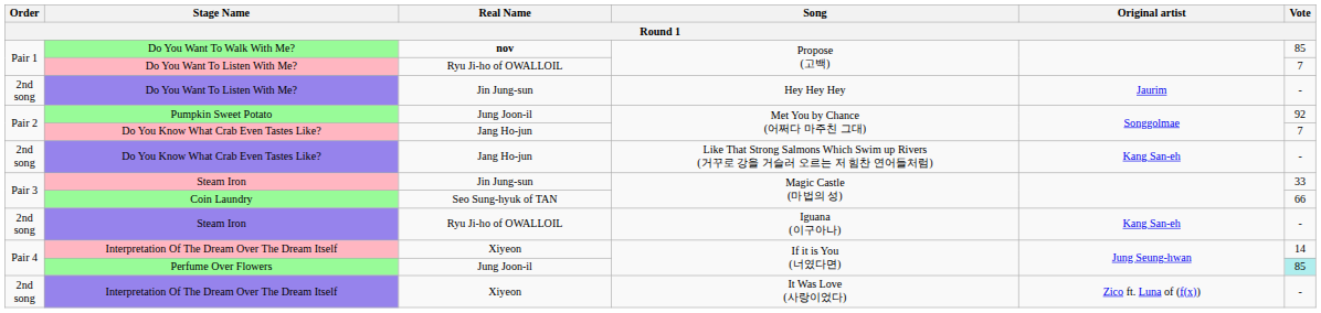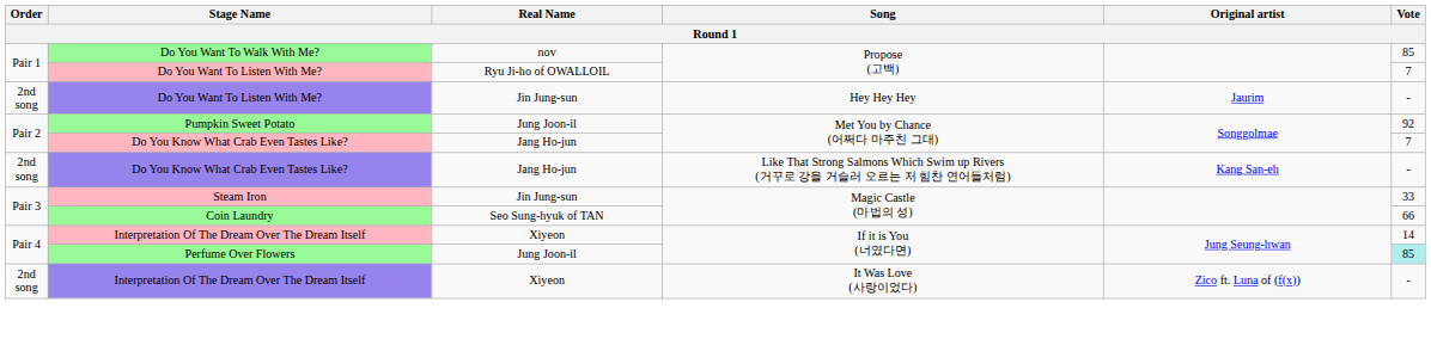Do You Want To Walk With Me? | Real Name: bold -> normal
- row: 2nd song | Steam Iron | Ryu Ji-ho of OWALLOIL | Iguana (이구아나) | Kang San-eh | -
